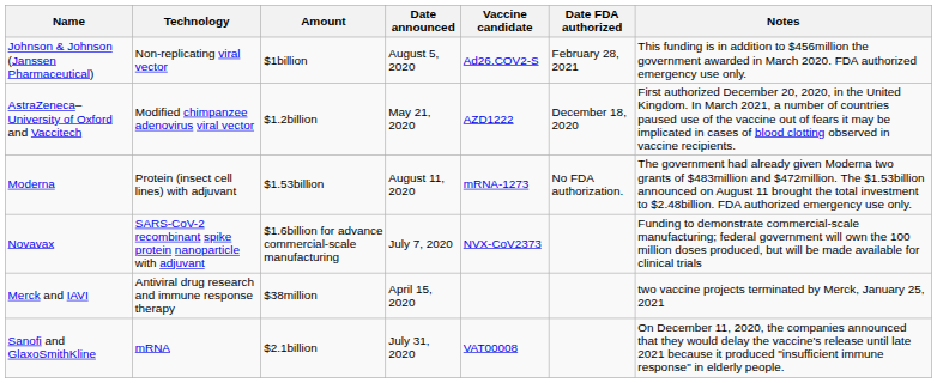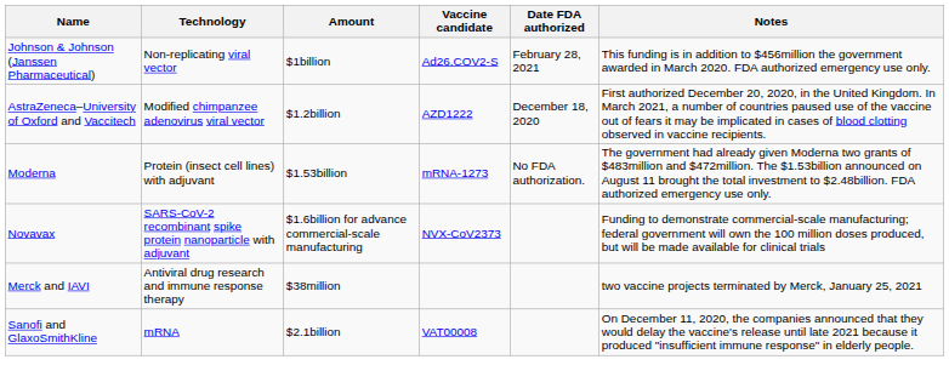- column: Date announced | August 5, 2020 | May 21, 2020 | August 11, 2020 | July 7, 2020 | April 15, 2020 | July 31, 2020
